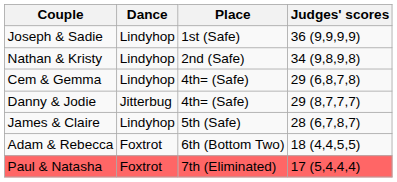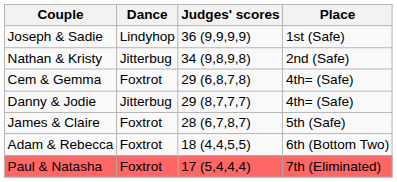columns swapped: Judges' scores <-> Place
Nathan & Kristy | Dance: Lindyhop -> Jitterbug
Cem & Gemma | Dance: Lindyhop -> Foxtrot
James & Claire | Dance: Lindyhop -> Foxtrot
